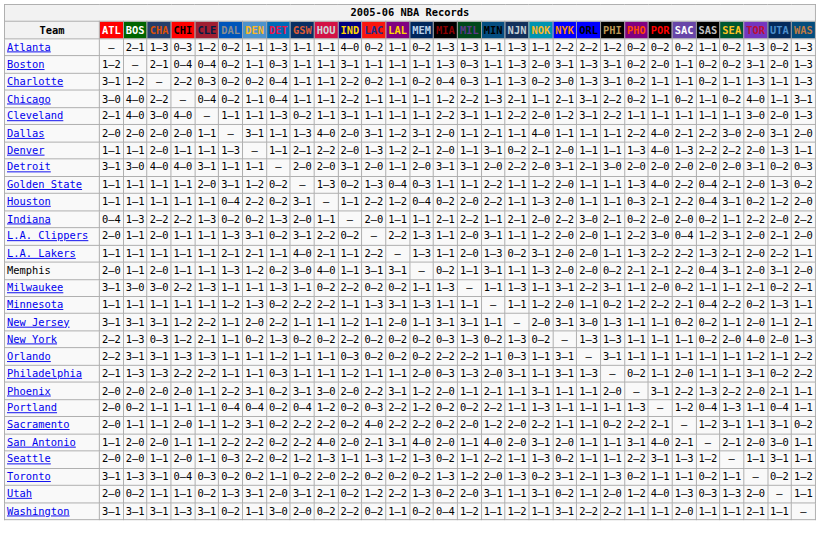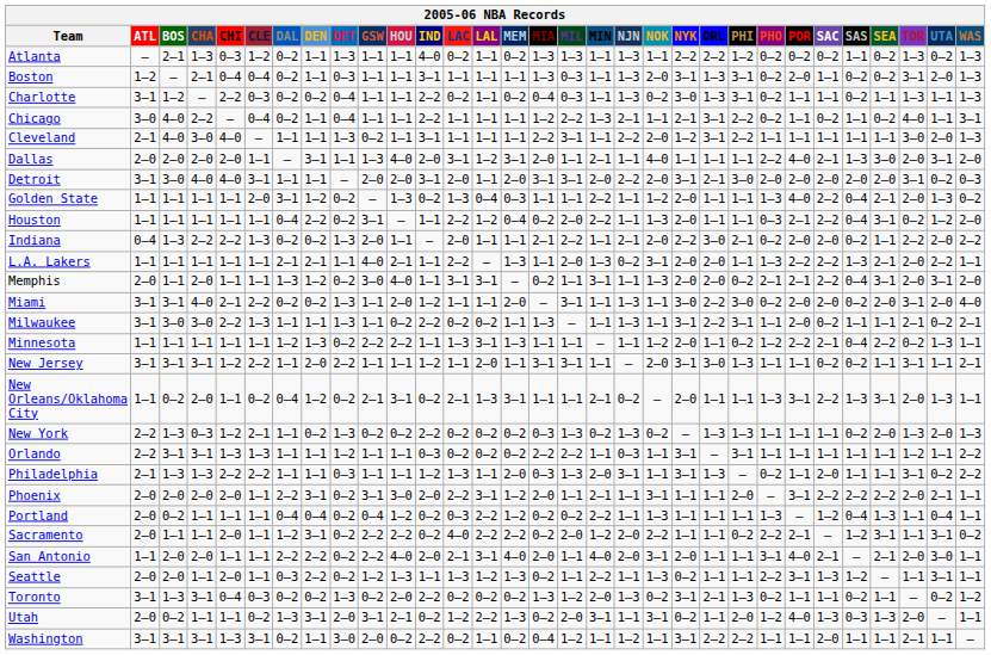Dallas | SAS: 2–2 -> 1–3
- row: Denver | 1–1 | 1–1 | 2–0 | 1–1 | 1–1 | 1–3 | — | 1–1 | 2–1 | 2–2 | 2–0 | 1–3 | 1–2 | 2–1 | 2–0 | 1–1 | 3–1 | 0–2 | 2–1 | 2–0 | 1–1 | 1–1 | 1–3 | 4–0 | 1–3 | 2–2 | 2–2 | 2–0 | 1–3 | 1–1
- row: L.A. Clippers | 2–0 | 1–1 | 2–0 | 1–1 | 1–1 | 1–3 | 3–1 | 0–2 | 3–1 | 2–2 | 0–2 | — | 2–2 | 1–3 | 1–1 | 2–0 | 3–1 | 1–1 | 1–2 | 2–0 | 2–0 | 1–1 | 2–2 | 3–0 | 0–4 | 1–2 | 3–1 | 2–0 | 2–1 | 2–0
+ row: Miami | 3–1 | 3–1 | 4–0 | 2–1 | 2–2 | 0–2 | 0–2 | 1–3 | 1–1 | 2–0 | 1–2 | 1–1 | 1–1 | 2–0 | — | 3–1 | 1–1 | 1–3 | 1–1 | 3–0 | 2–2 | 3–0 | 0–2 | 2–0 | 2–0 | 0–2 | 2–0 | 3–1 | 2–0 | 4–0
New Jersey | TOR: 2–0 -> 3–1
+ row: New Orleans/Oklahoma City | 1–1 | 0–2 | 2–0 | 1–1 | 0–2 | 0–4 | 1–2 | 0–2 | 2–1 | 3–1 | 0–2 | 2–1 | 1–3 | 3–1 | 1–1 | 1–1 | 2–1 | 0–2 | — | 2–0 | 1–1 | 1–1 | 1–3 | 3–1 | 2–2 | 1–3 | 3–1 | 2–0 | 1–3 | 1–1
New York | TOR: 4–0 -> 1–3
Philadelphia | LAC: 1–1 -> 1–3
Phoenix | SAS: 1–3 -> 2–2
Toronto | DET: 1–1 -> 1–3
